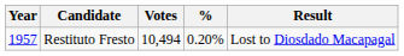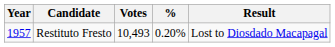Restituto Fresto | Votes: 10,494 -> 10,493
